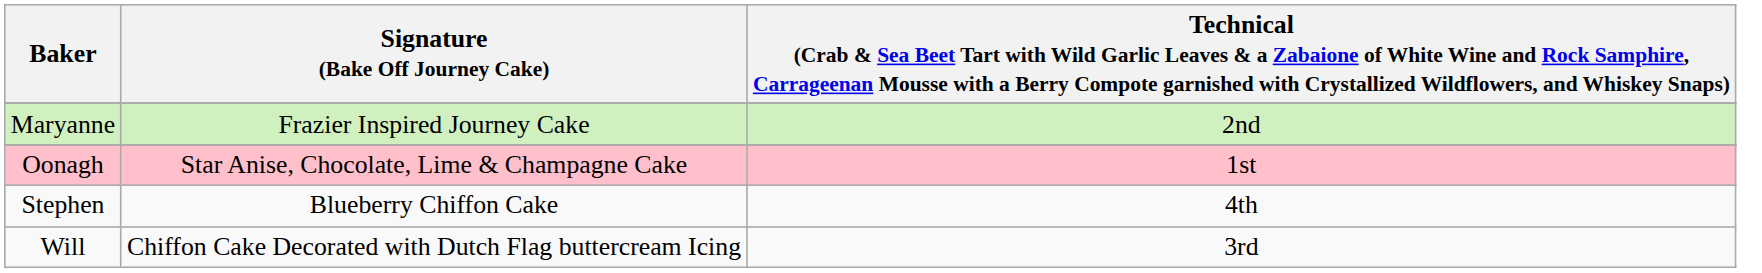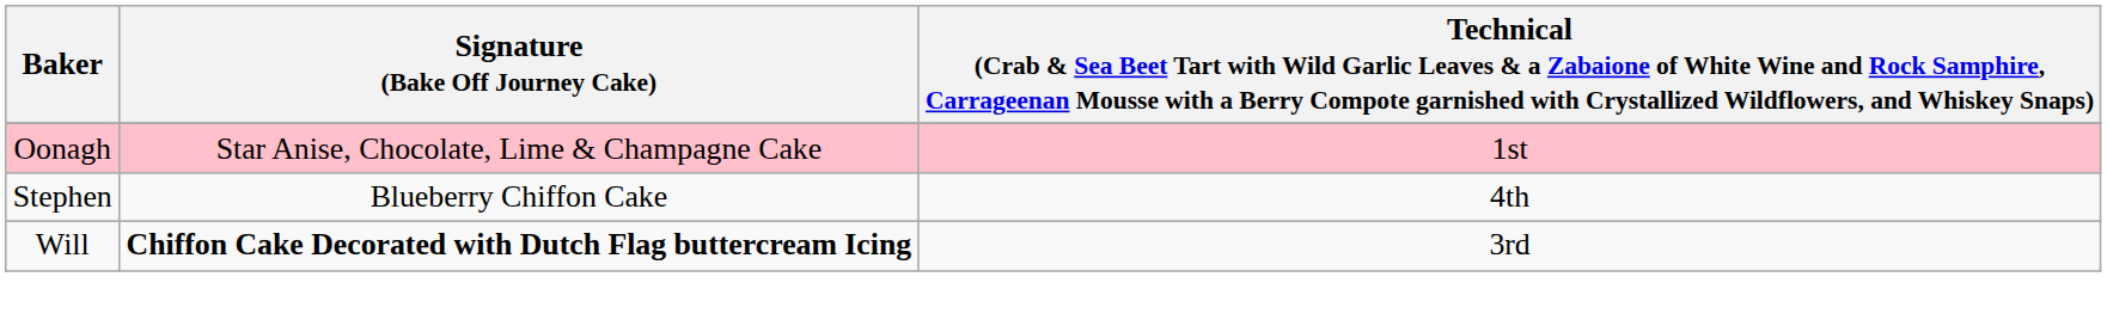- row: Maryanne | Frazier Inspired Journey Cake | 2nd
Will | Signature (Bake Off Journey Cake): normal -> bold
